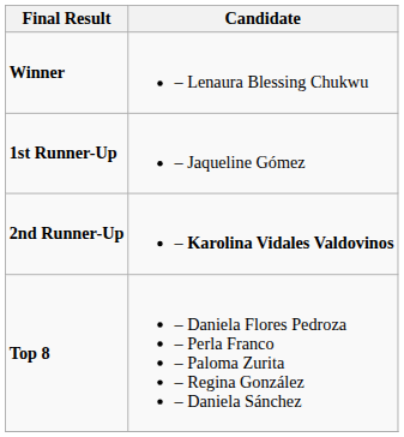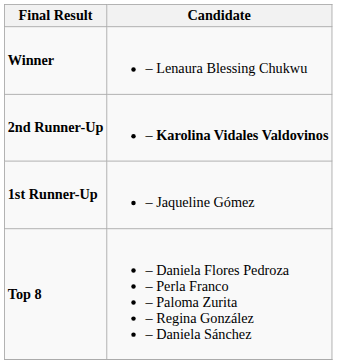rows swapped: 1st Runner-Up <-> 2nd Runner-Up
